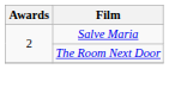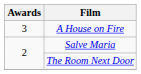+ row: 3 | A House on Fire
